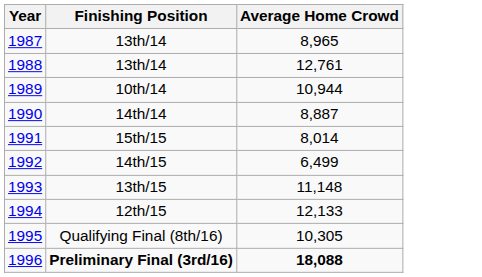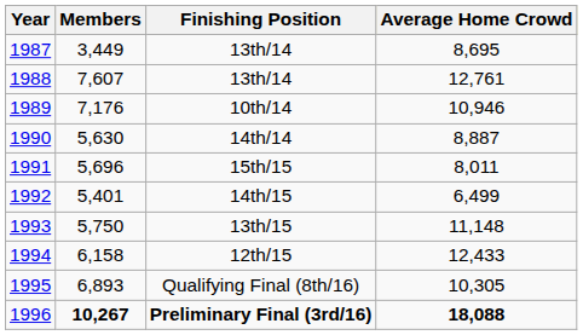+ column: Members | 3,449 | 7,607 | 7,176 | 5,630 | 5,696 | 5,401 | 5,750 | 6,158 | 6,893 | 10,267
1987 / 13th/14 | Average Home Crowd: 8,965 -> 8,695
10th/14 | Average Home Crowd: 10,944 -> 10,946
15th/15 | Average Home Crowd: 8,014 -> 8,011
12th/15 | Average Home Crowd: 12,133 -> 12,433
